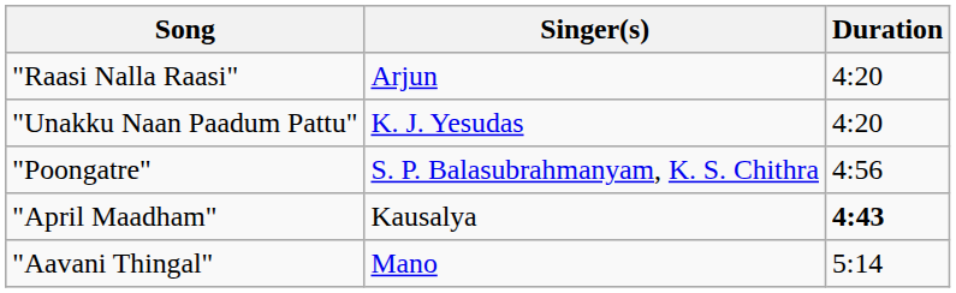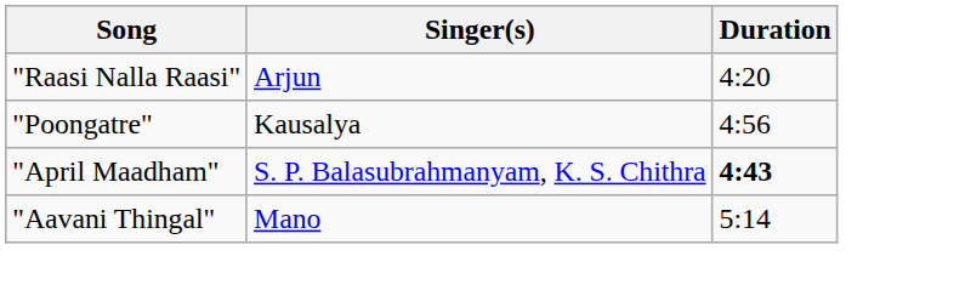- row: "Unakku Naan Paadum Pattu" | K. J. Yesudas | 4:20
"Poongatre" | Singer(s): S. P. Balasubrahmanyam, K. S. Chithra -> Kausalya
"April Maadham" | Singer(s): Kausalya -> S. P. Balasubrahmanyam, K. S. Chithra
